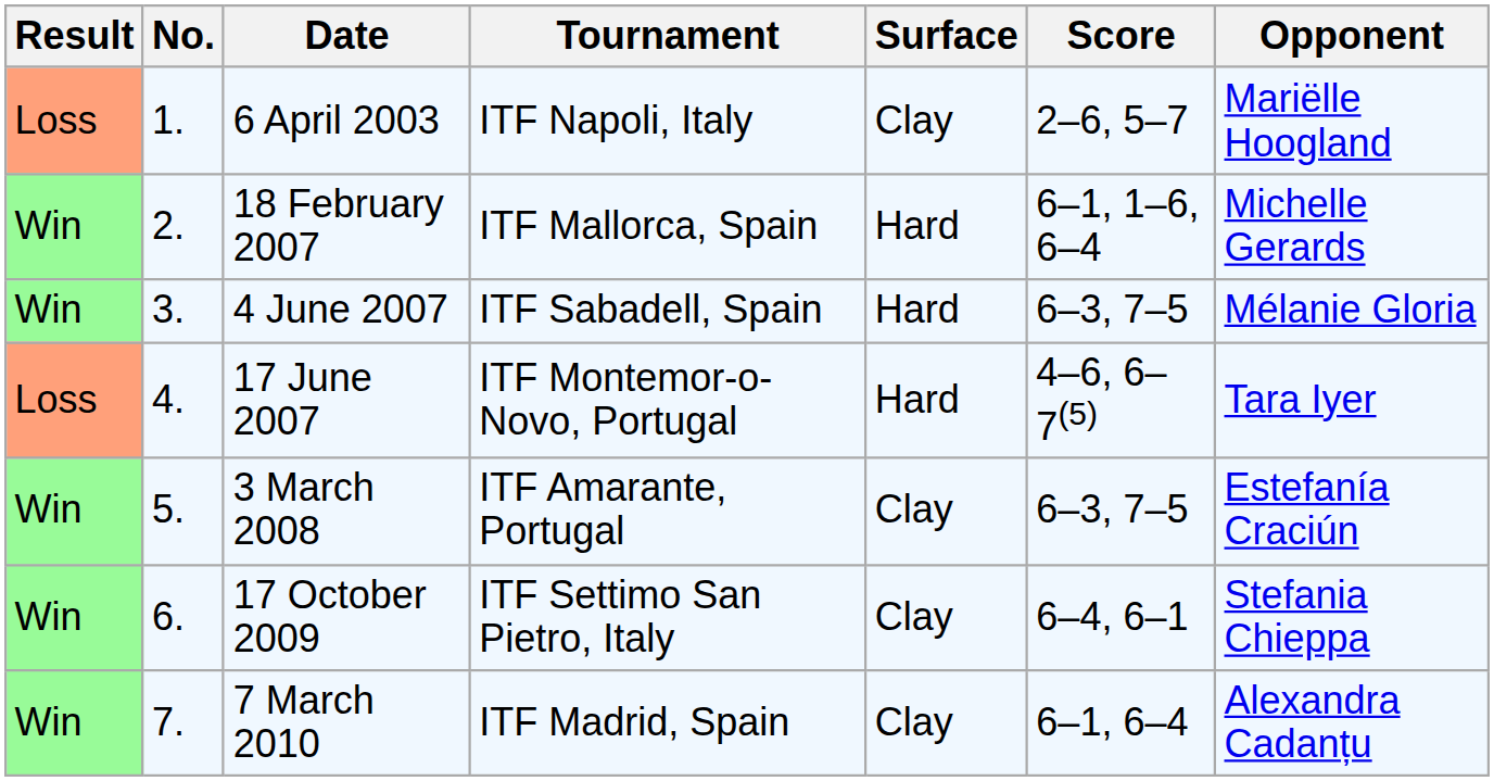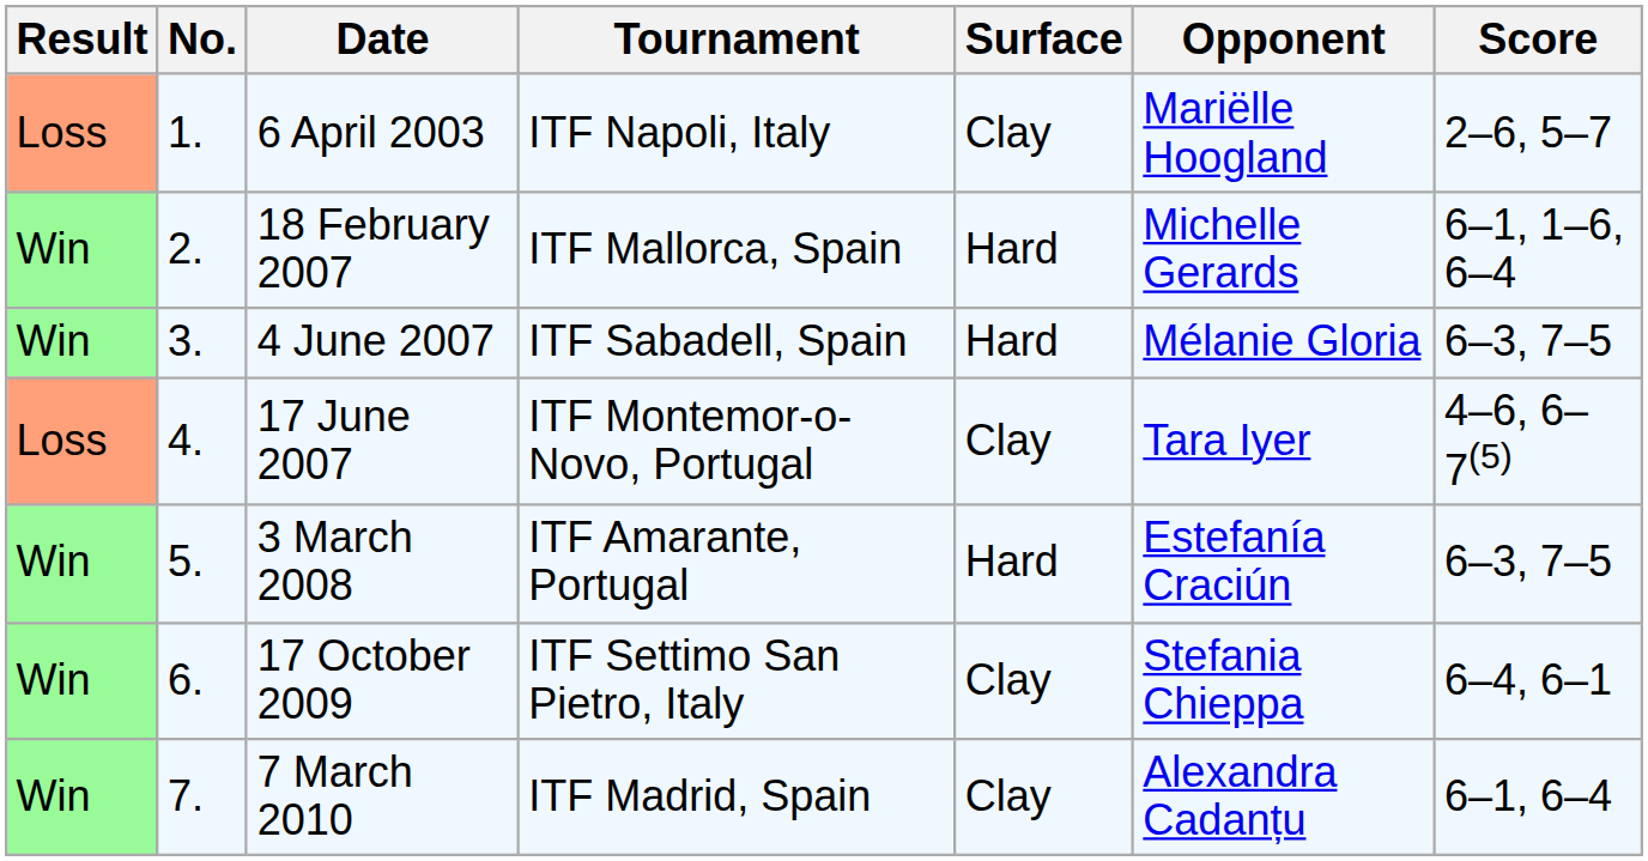columns swapped: Opponent <-> Score
17 June 2007 | Surface: Hard -> Clay
3 March 2008 | Surface: Clay -> Hard
